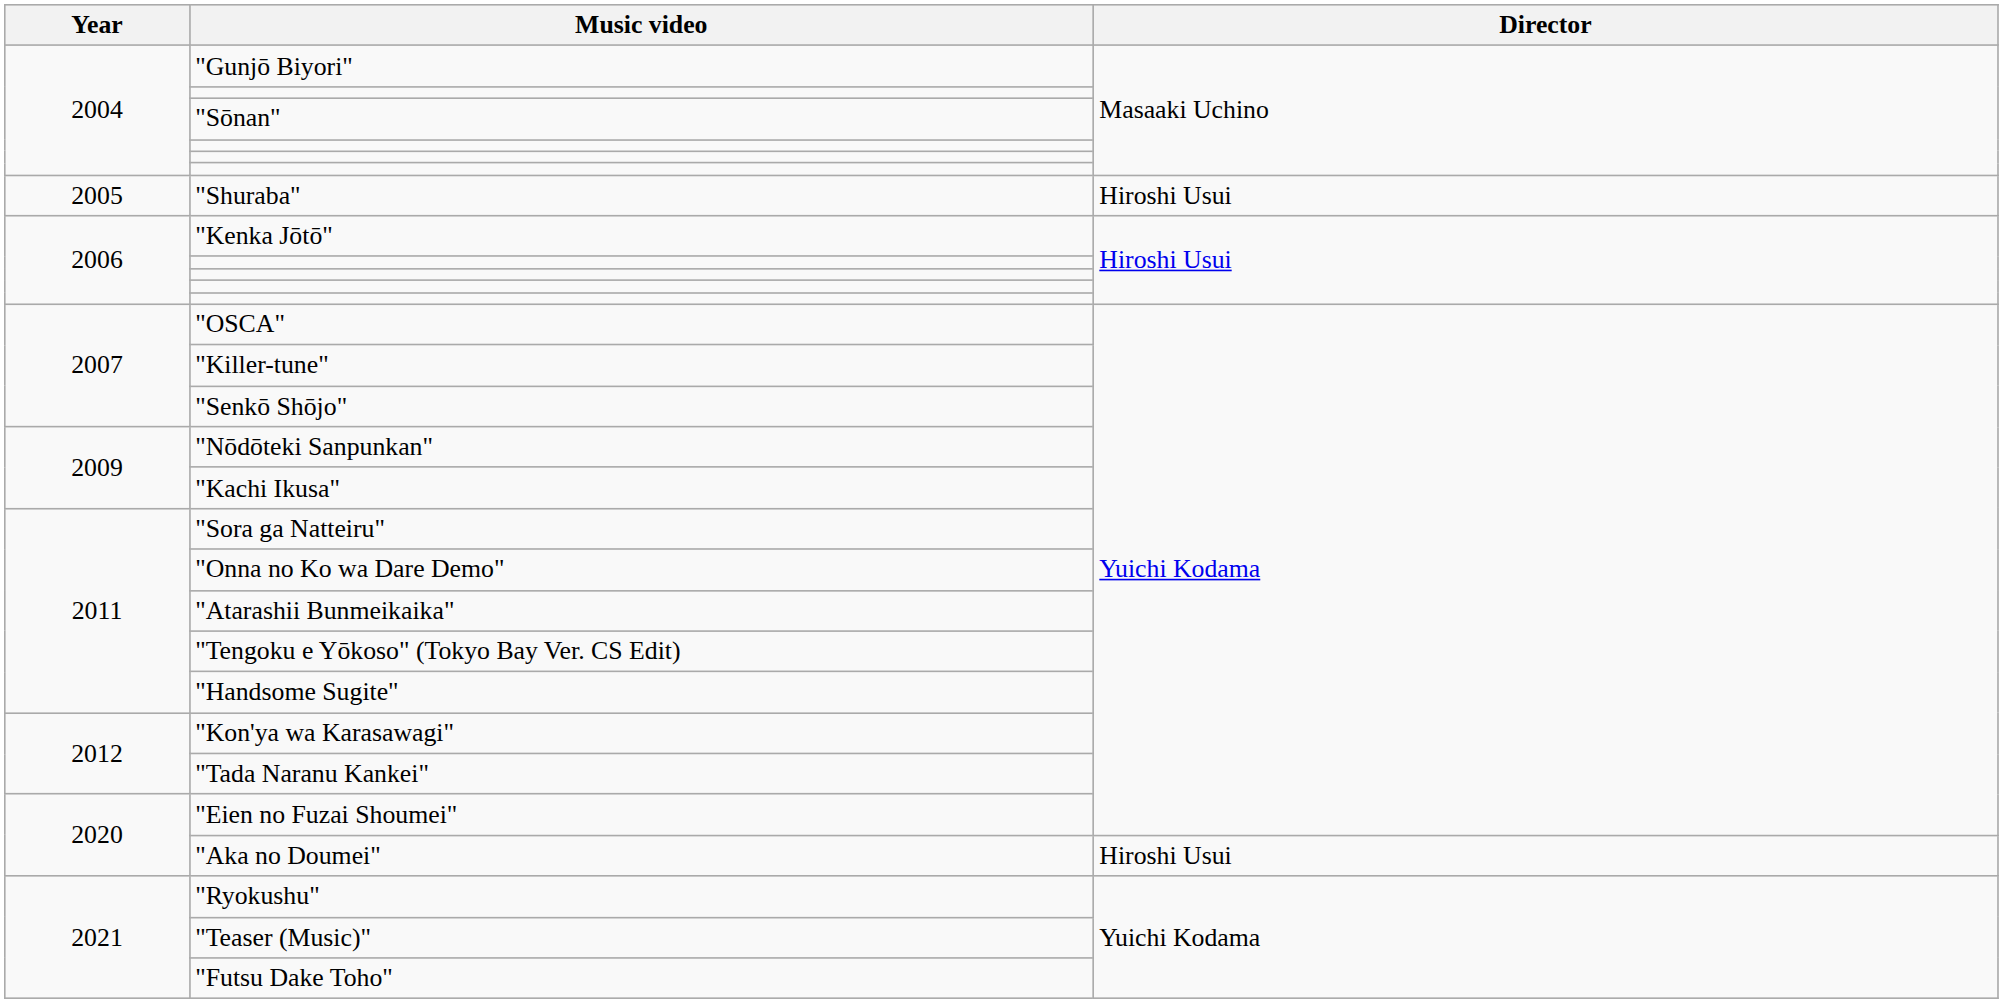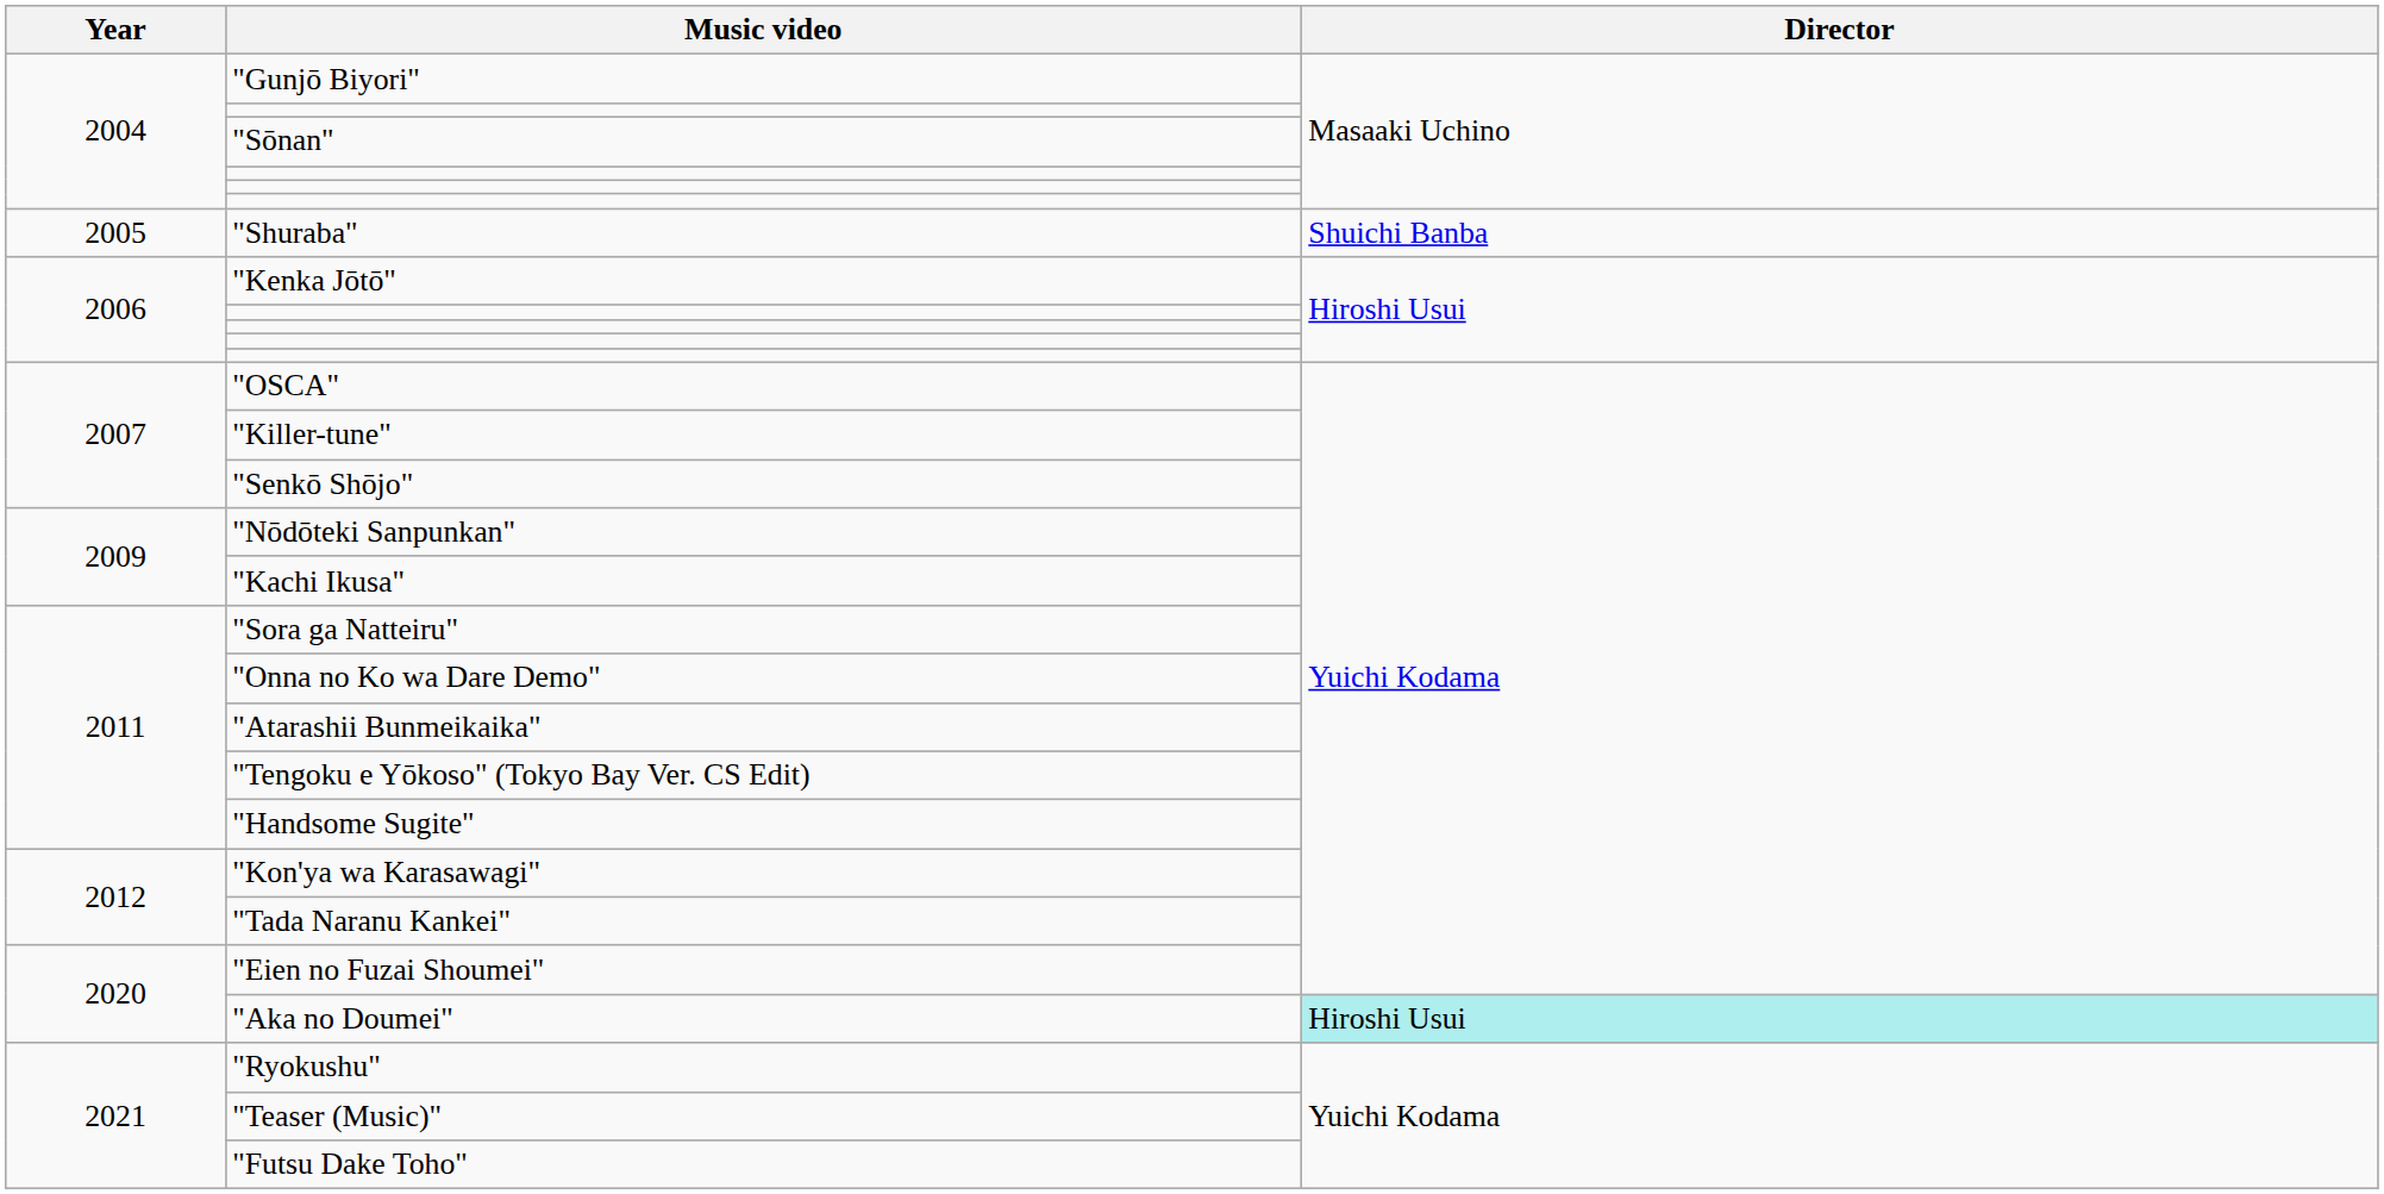"Shuraba" | Director: Hiroshi Usui -> Shuichi Banba
"Aka no Doumei" | Director: no background -> paleturquoise background
